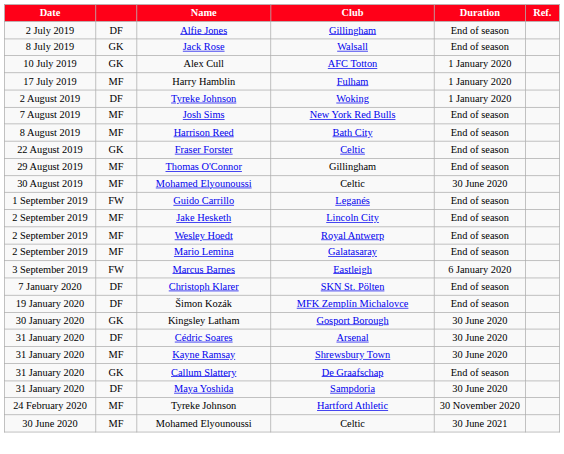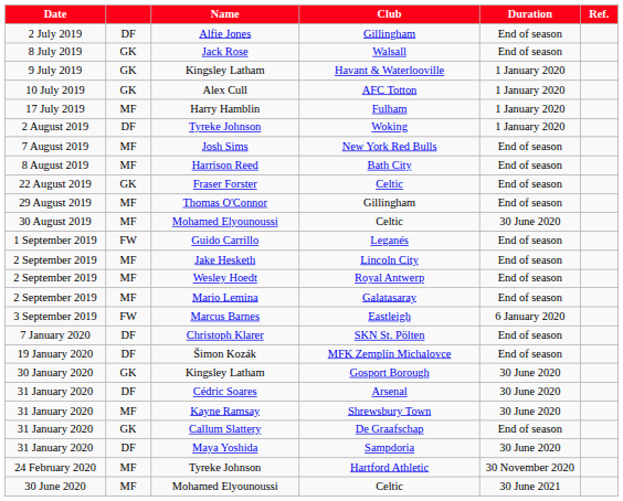+ row: 9 July 2019 | GK | Kingsley Latham | Havant & Waterlooville | 1 January 2020
